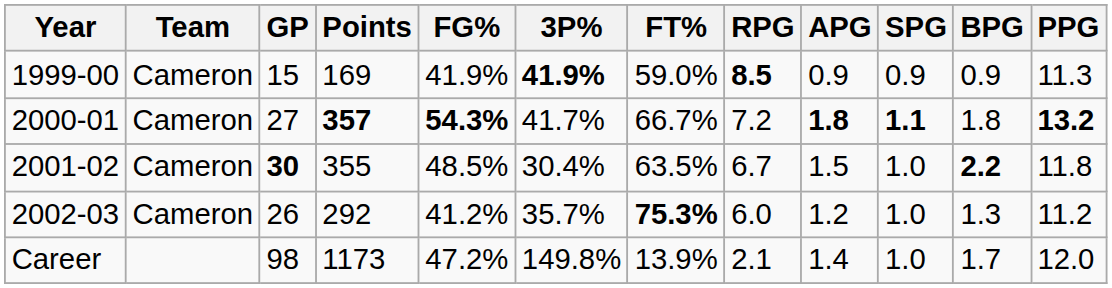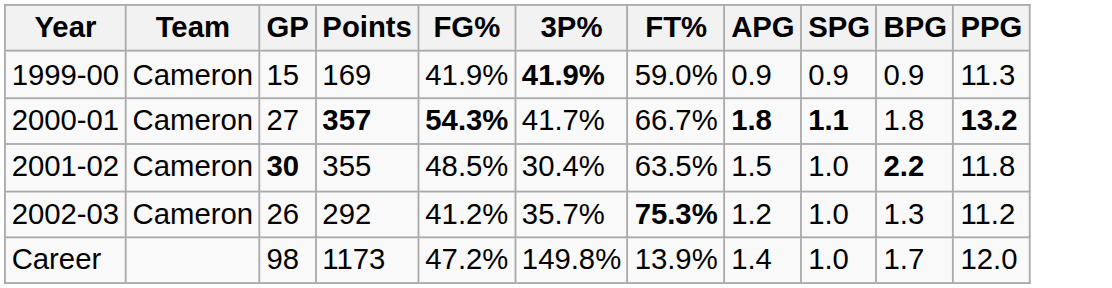- column: RPG | 8.5 | 7.2 | 6.7 | 6.0 | 2.1
